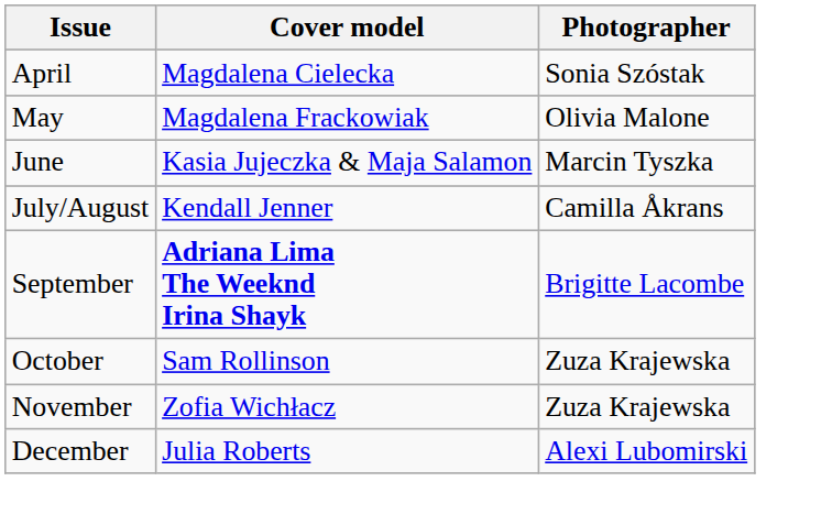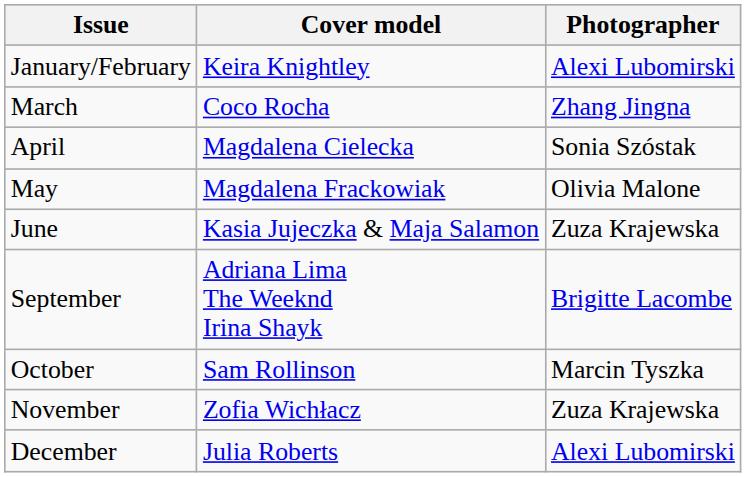+ row: January/February | Keira Knightley | Alexi Lubomirski
+ row: March | Coco Rocha | Zhang Jingna
June | Photographer: Marcin Tyszka -> Zuza Krajewska
- row: July/August | Kendall Jenner | Camilla Åkrans
September | Cover model: bold -> normal
October | Photographer: Zuza Krajewska -> Marcin Tyszka
